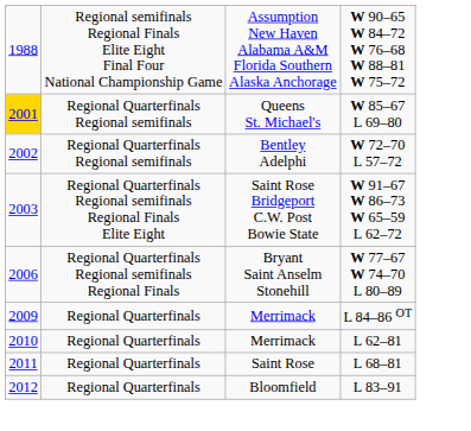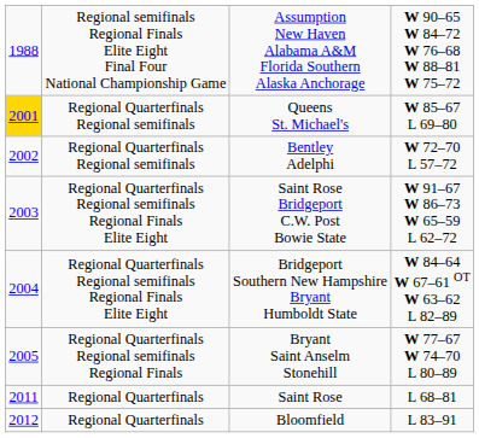+ row: 2004 | Regional Quarterfinals Regional semifinals Regional Finals Elite Eight | Bridgeport Southern New Hampshire Bryant Humboldt State | W 84–64 W 67–61 OT W 63–62 L 82–89
W 77–67 W 74–70 L 80–89 | column 1: 2006 -> 2005
- row: 2009 | Regional Quarterfinals | Merrimack | L 84–86 OT
- row: 2010 | Regional Quarterfinals | Merrimack | L 62–81
